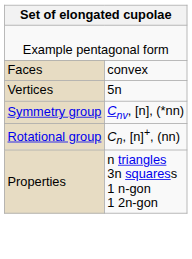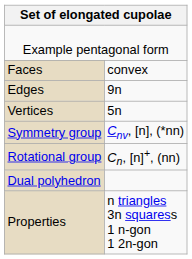+ row: Edges | 9n
+ row: Dual polyhedron
